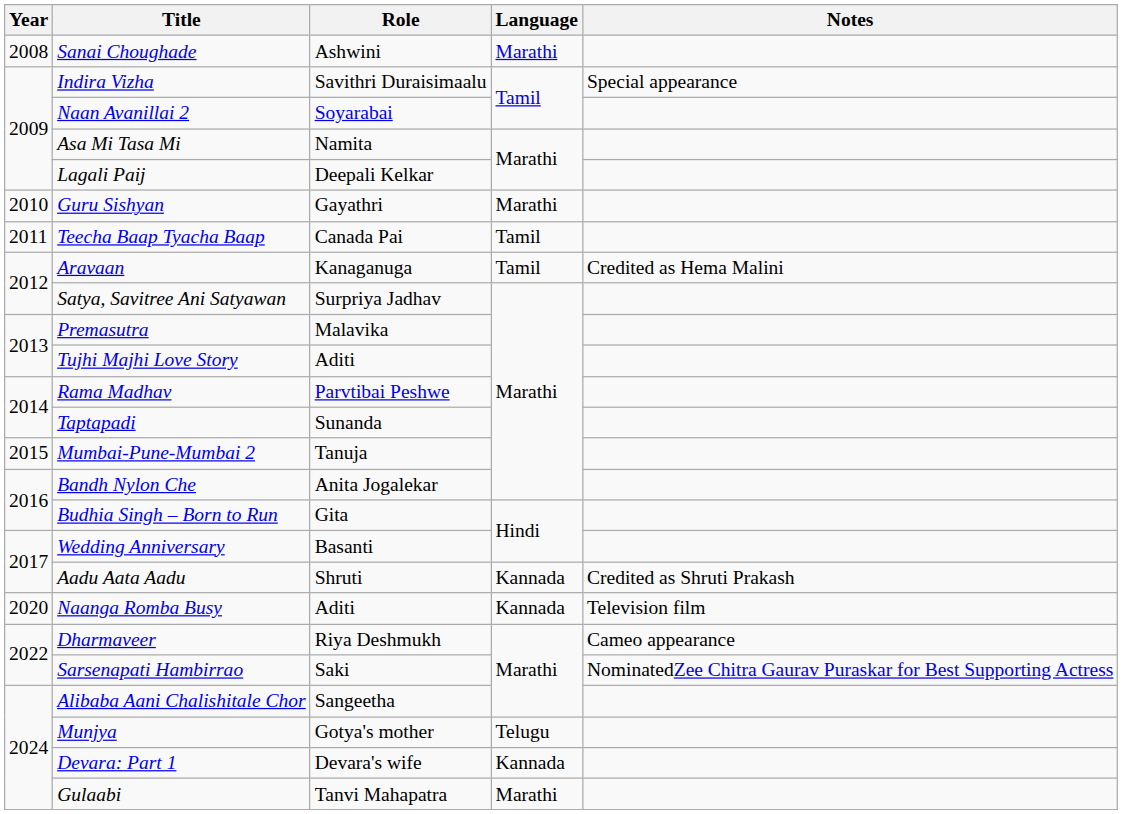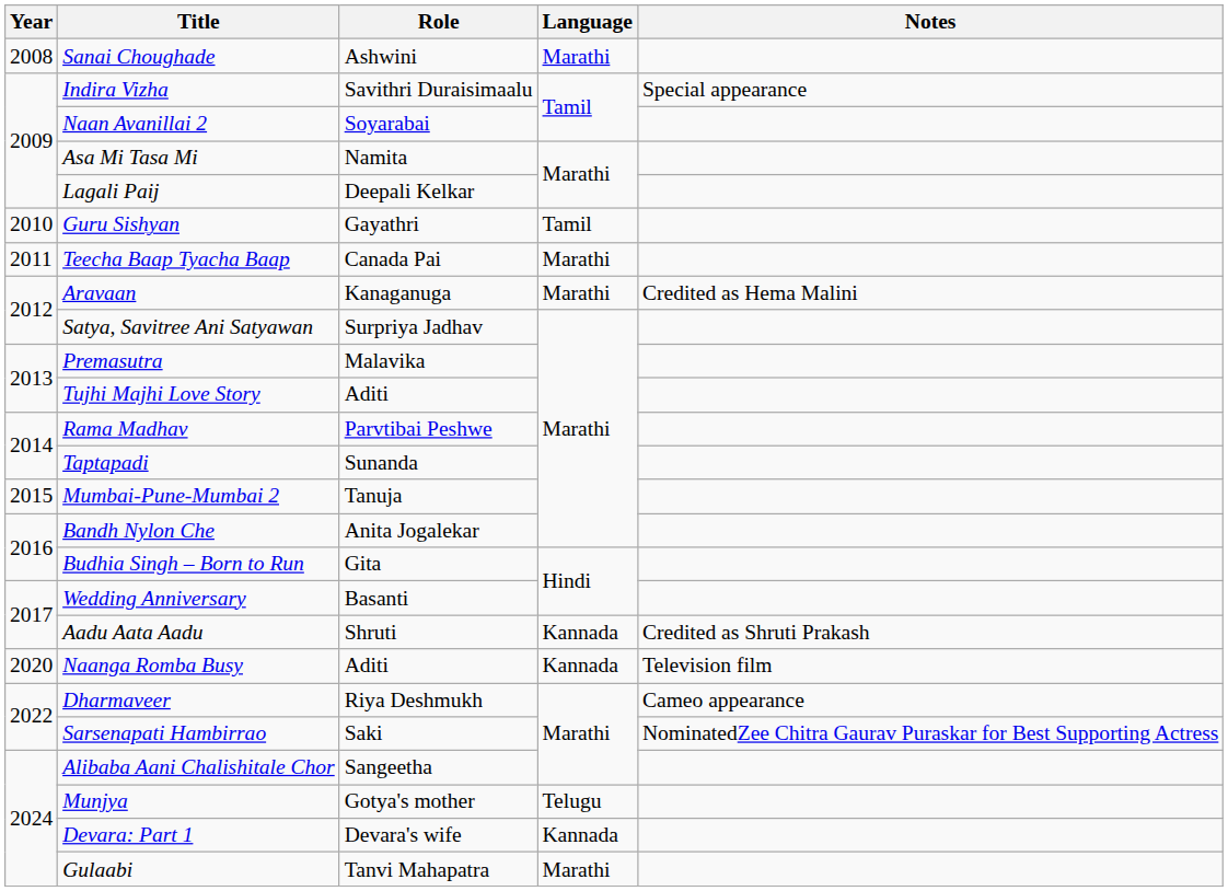Guru Sishyan | Language: Marathi -> Tamil
Teecha Baap Tyacha Baap | Language: Tamil -> Marathi
Aravaan | Language: Tamil -> Marathi
